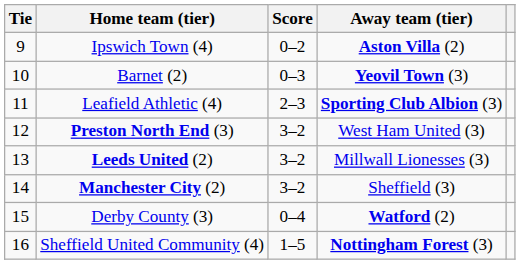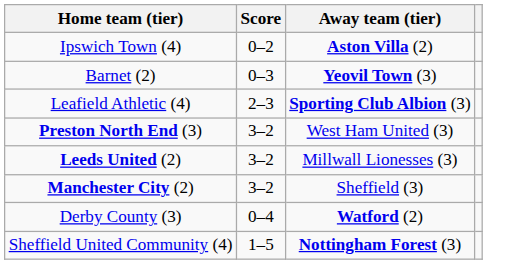- column: Tie | 9 | 10 | 11 | 12 | 13 | 14 | 15 | 16
